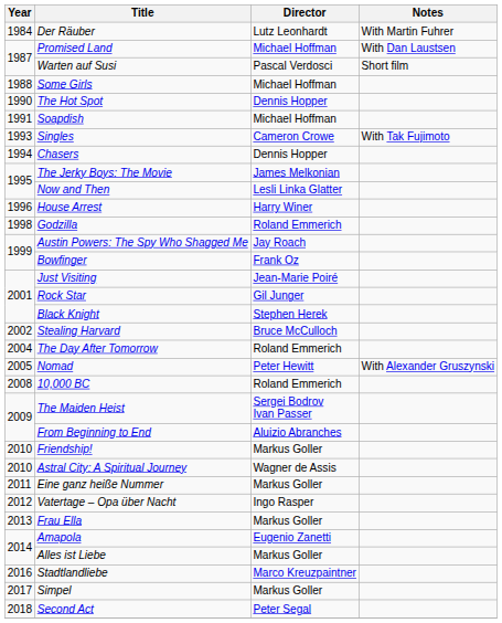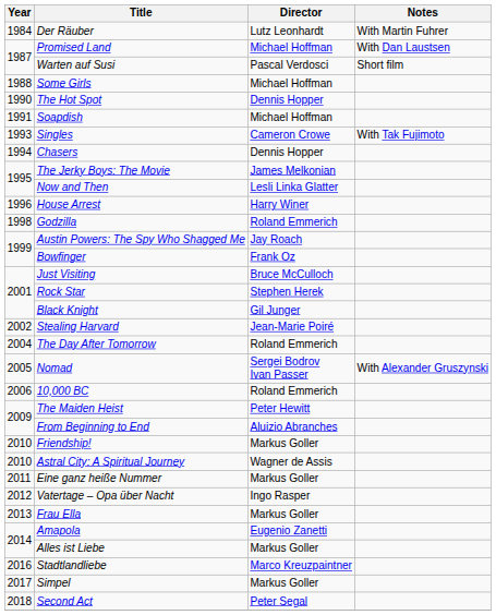Just Visiting | Director: Jean-Marie Poiré -> Bruce McCulloch
Rock Star | Director: Gil Junger -> Stephen Herek
Black Knight | Director: Stephen Herek -> Gil Junger
Stealing Harvard | Director: Bruce McCulloch -> Jean-Marie Poiré
Nomad | Director: Peter Hewitt -> Sergei Bodrov Ivan Passer
10,000 BC | Year: 2008 -> 2006
The Maiden Heist | Director: Sergei Bodrov Ivan Passer -> Peter Hewitt
